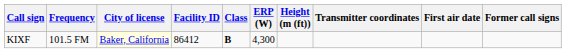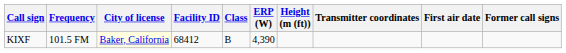KIXF | Facility ID: 86412 -> 68412
KIXF | Class: bold -> normal
KIXF | ERP (W): 4,300 -> 4,390
